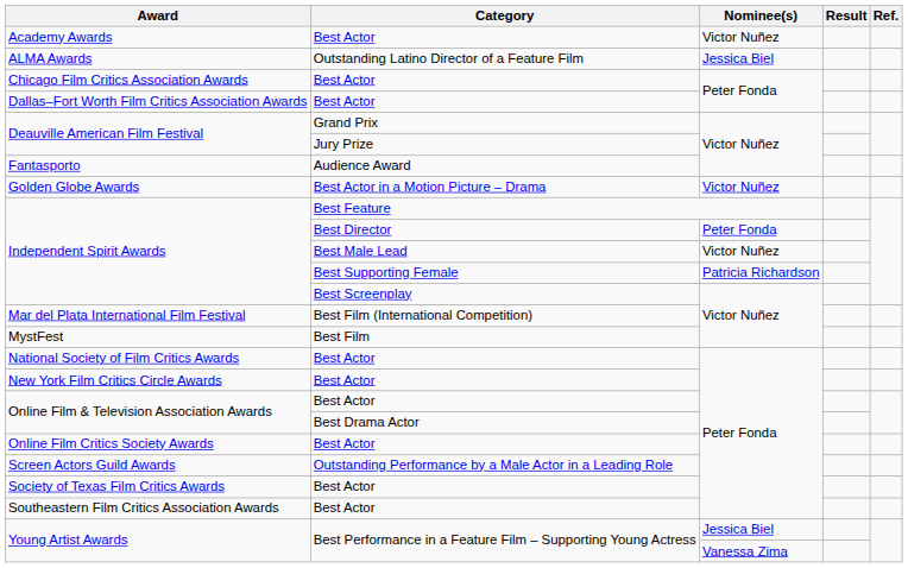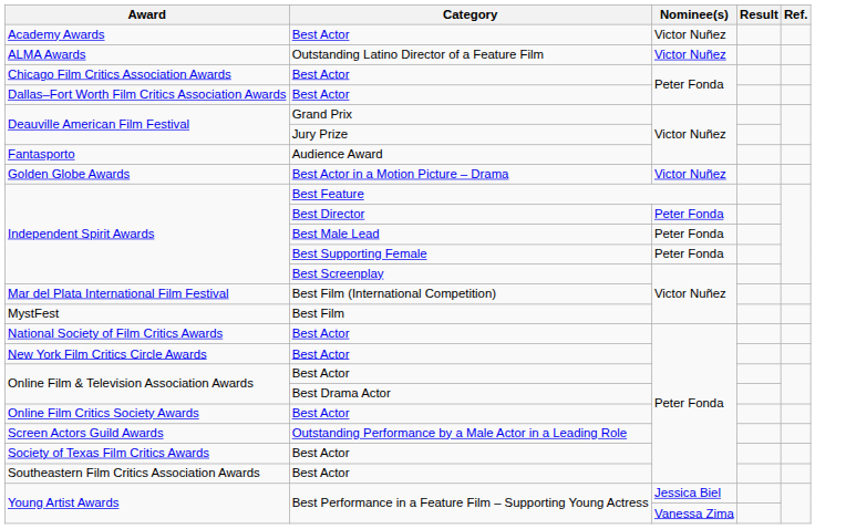ALMA Awards | Nominee(s): Jessica Biel -> Victor Nuñez
Independent Spirit Awards / Best Male Lead | Nominee(s): Victor Nuñez -> Peter Fonda
Independent Spirit Awards / Best Supporting Female | Nominee(s): Patricia Richardson -> Peter Fonda
